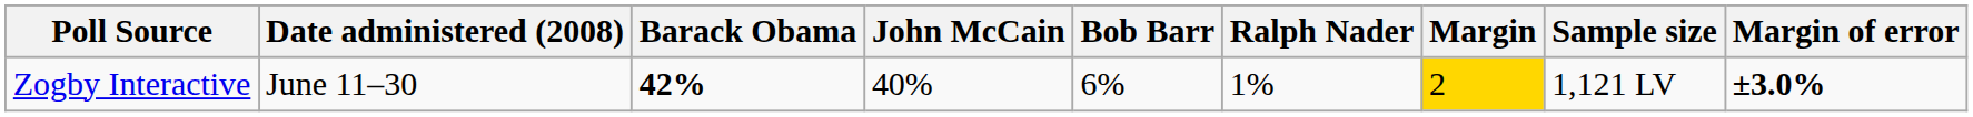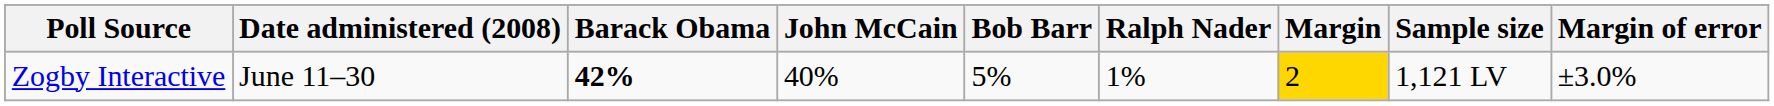Zogby Interactive | Bob Barr: 6% -> 5%
Zogby Interactive | Margin of error: bold -> normal
